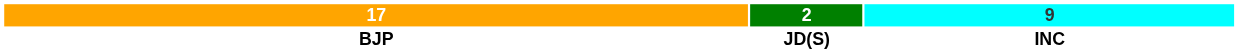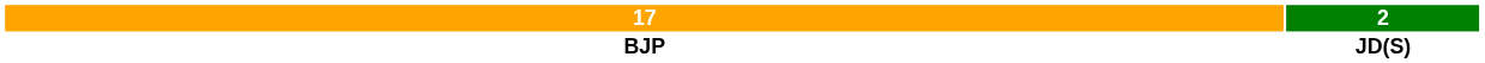- column: 9 | INC
